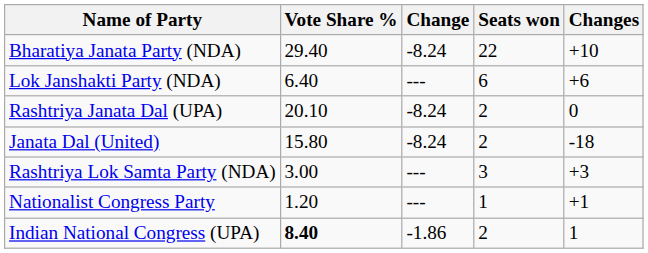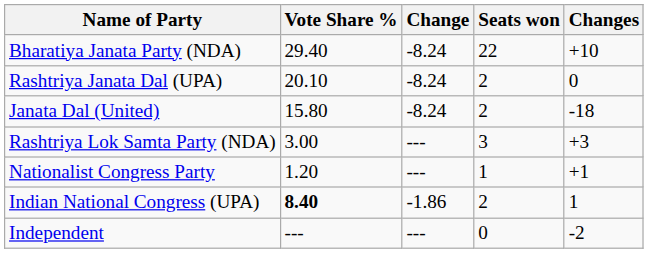- row: Lok Janshakti Party (NDA) | 6.40 | --- | 6 | +6
+ row: Independent | --- | --- | 0 | -2
